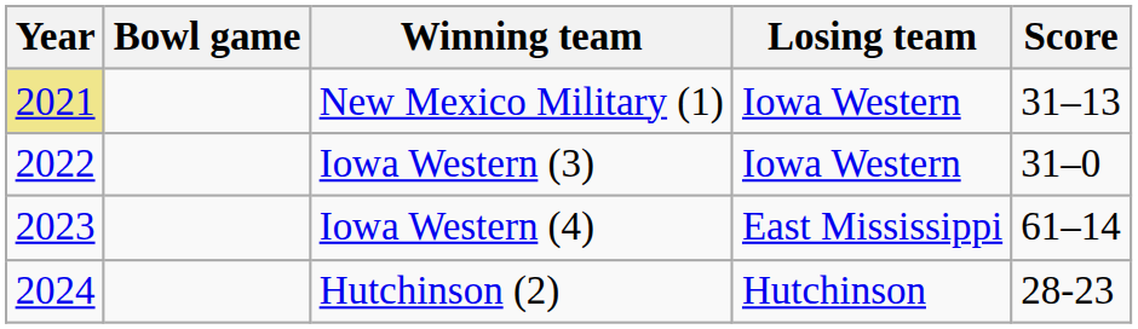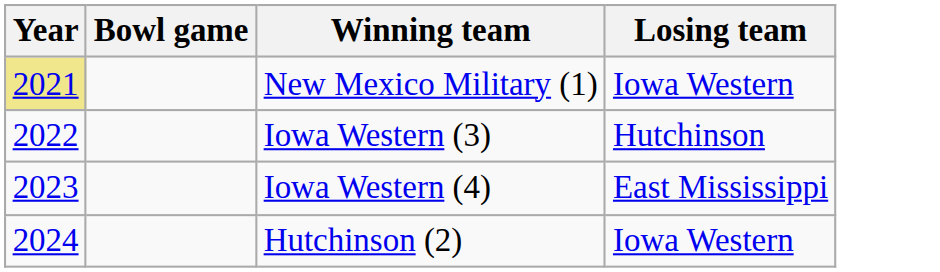- column: Score | 31–13 | 31–0 | 61–14 | 28-23
Iowa Western (3) | Losing team: Iowa Western -> Hutchinson
Hutchinson (2) | Losing team: Hutchinson -> Iowa Western
